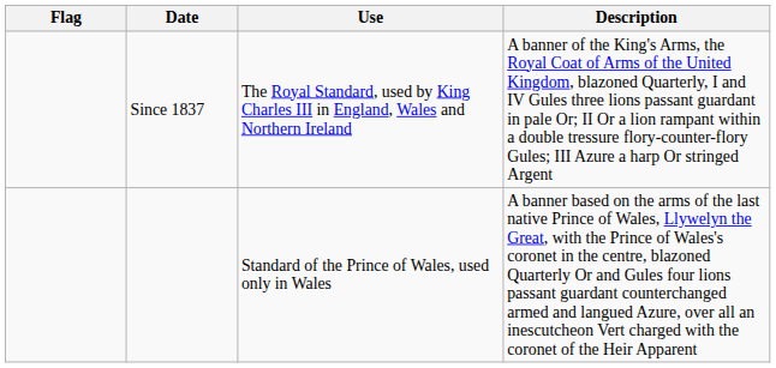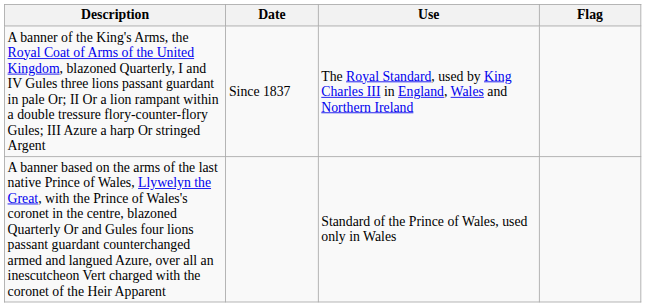columns swapped: Flag <-> Description
